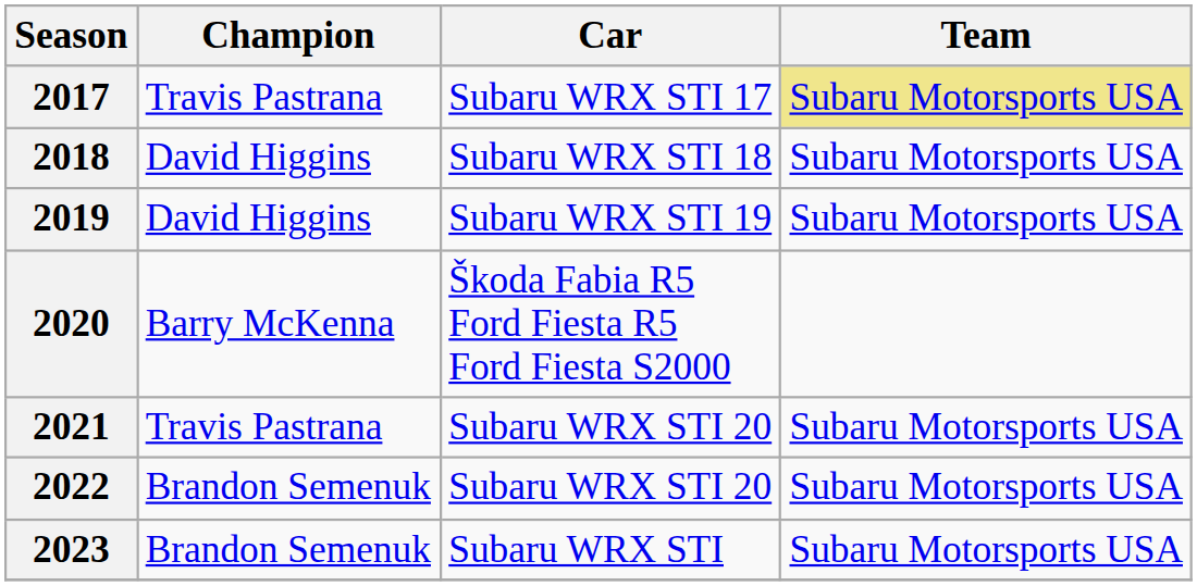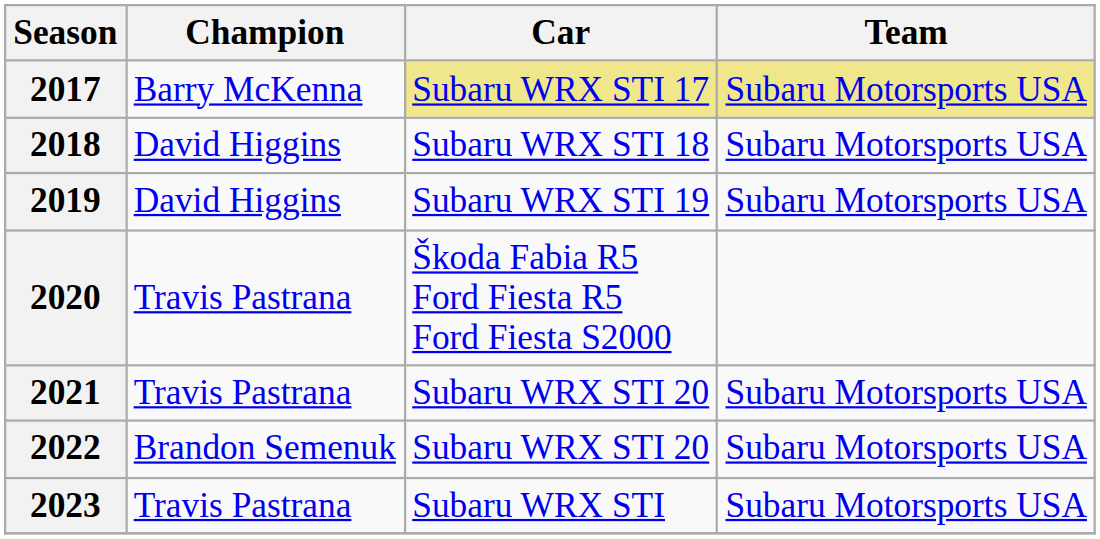2017 | Champion: Travis Pastrana -> Barry McKenna
2017 | Car: no background -> khaki background
2020 | Champion: Barry McKenna -> Travis Pastrana
2023 | Champion: Brandon Semenuk -> Travis Pastrana
